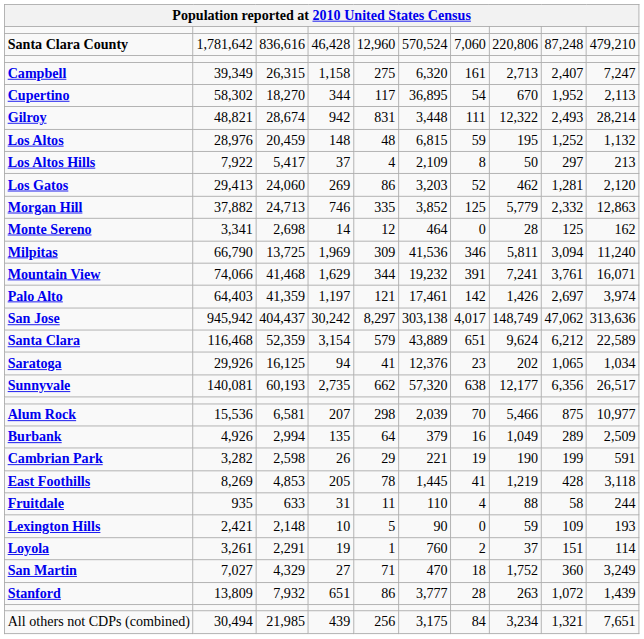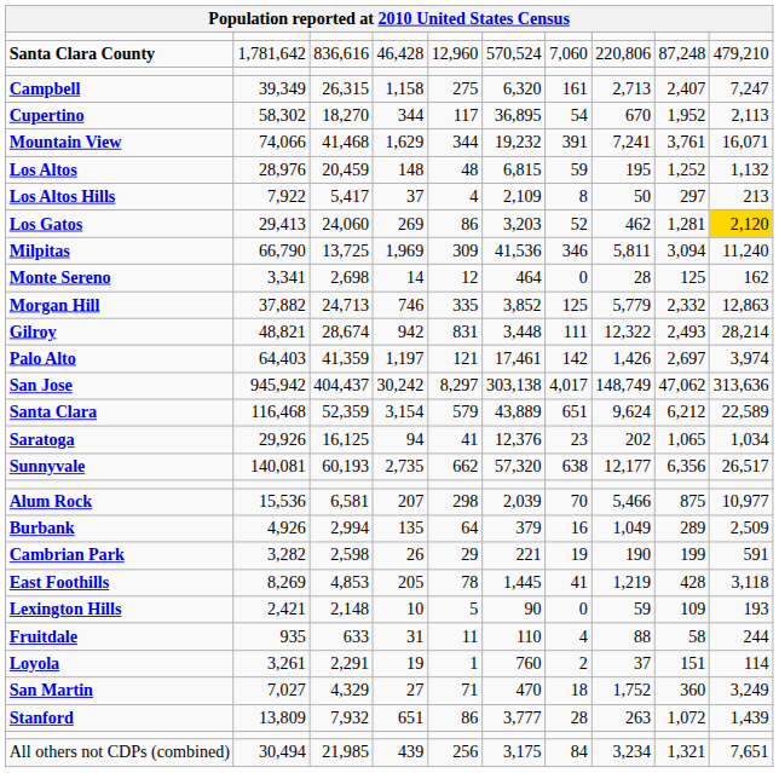rows swapped: Gilroy <-> Mountain View
Los Gatos | column 10: no background -> gold background
rows swapped: Milpitas <-> Morgan Hill
rows swapped: Fruitdale <-> Lexington Hills
